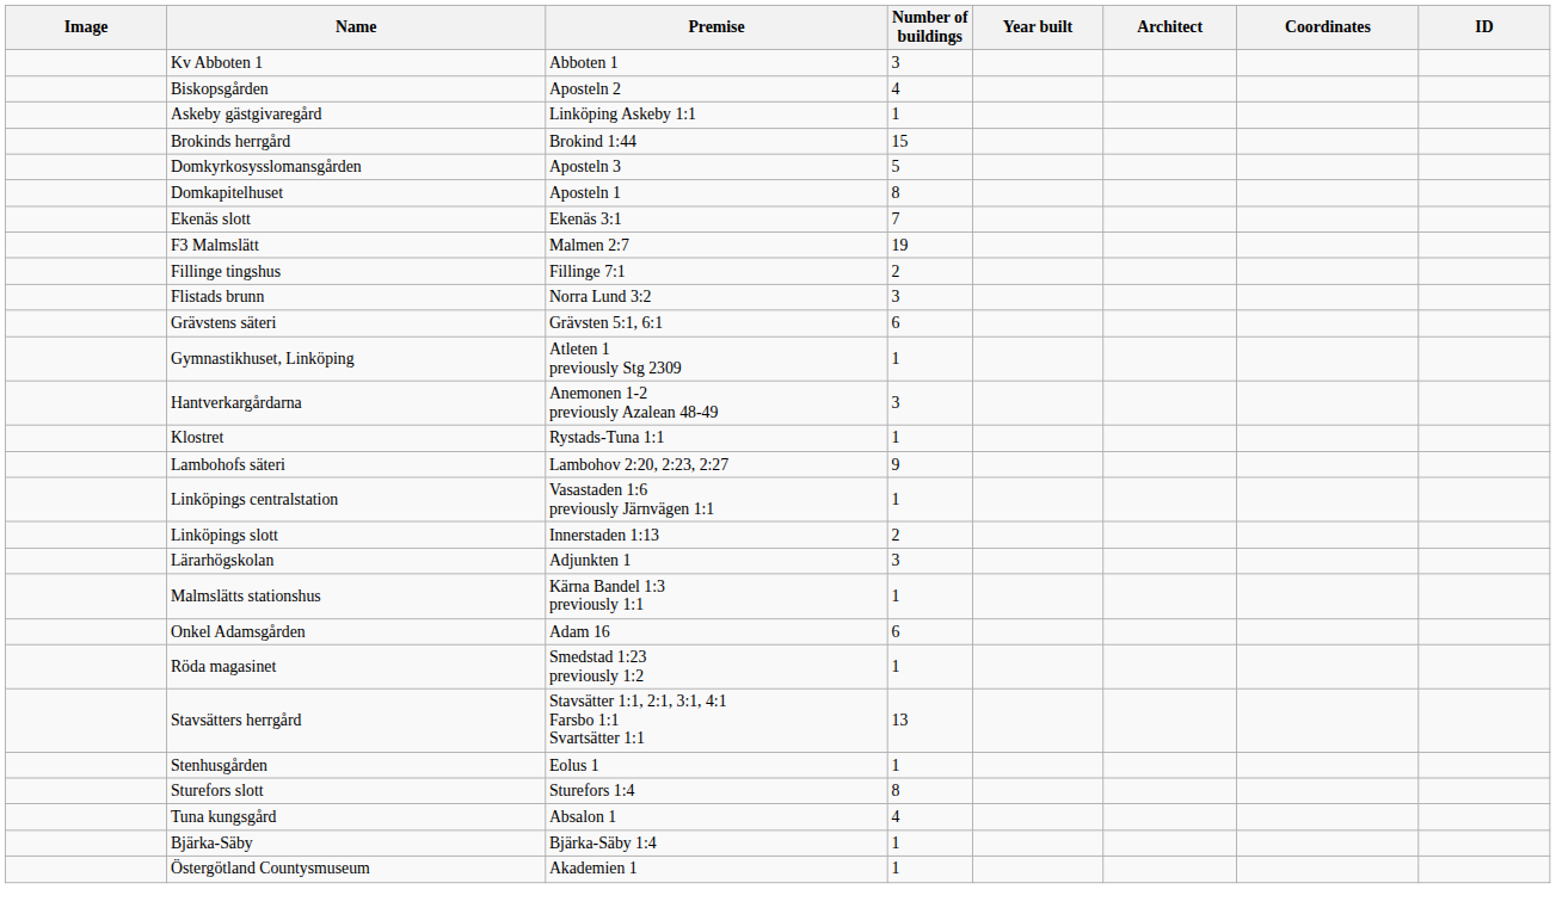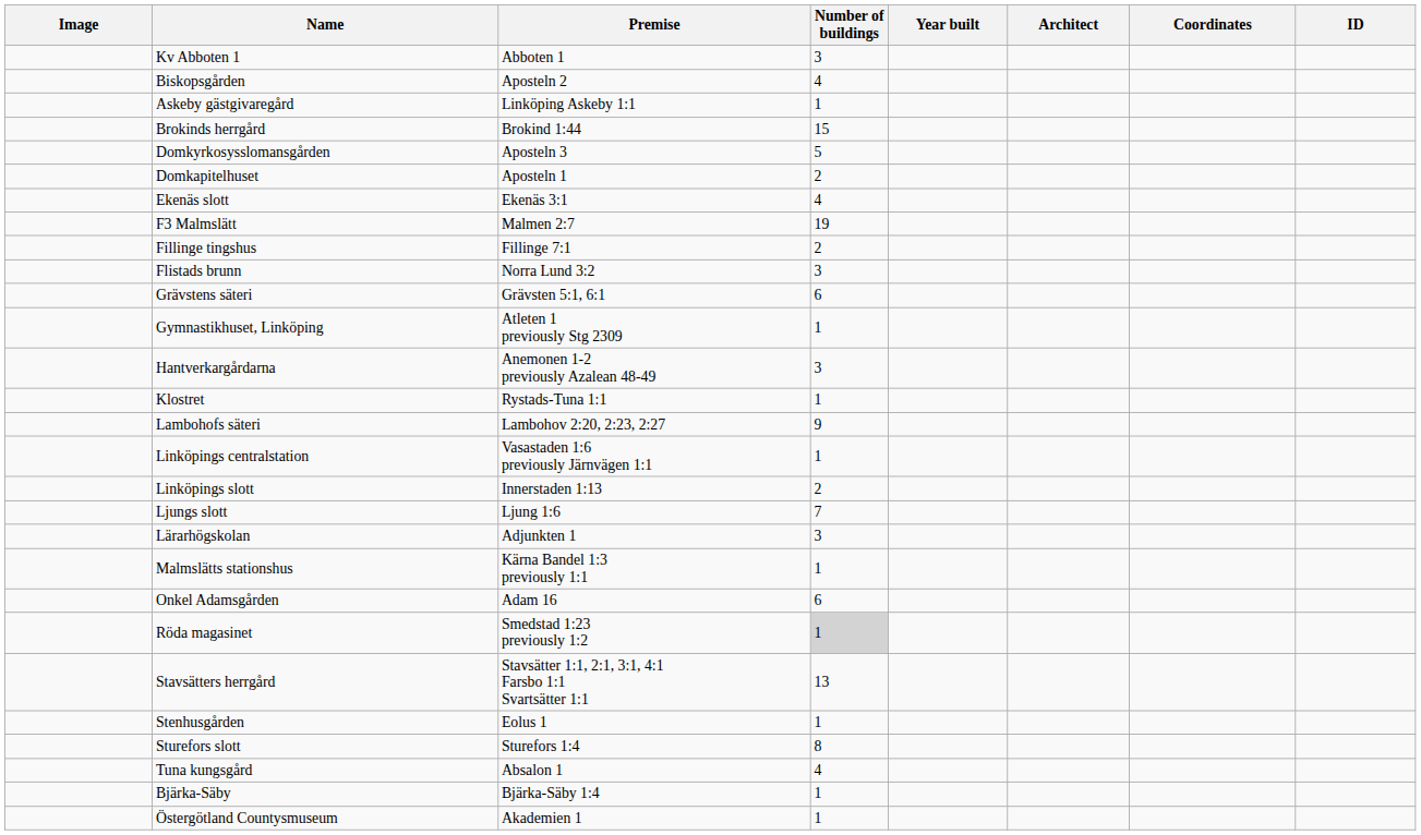Domkapitelhuset | Number of buildings: 8 -> 2
Ekenäs slott | Number of buildings: 7 -> 4
+ row: Ljungs slott | Ljung 1:6 | 7
Röda magasinet | Number of buildings: no background -> lightgrey background
